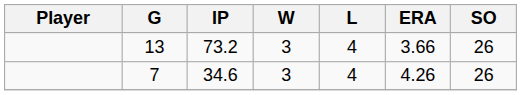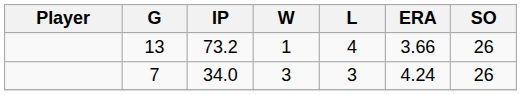13 | W: 3 -> 1
7 | IP: 34.6 -> 34.0
7 | L: 4 -> 3
7 | ERA: 4.26 -> 4.24
